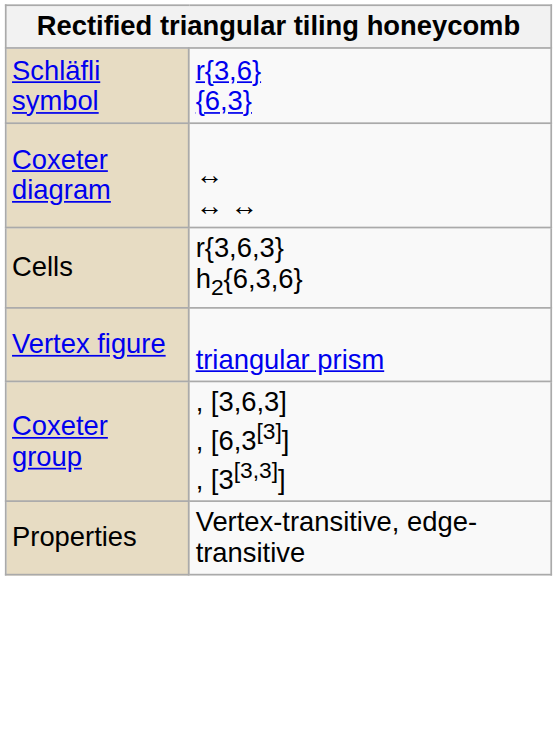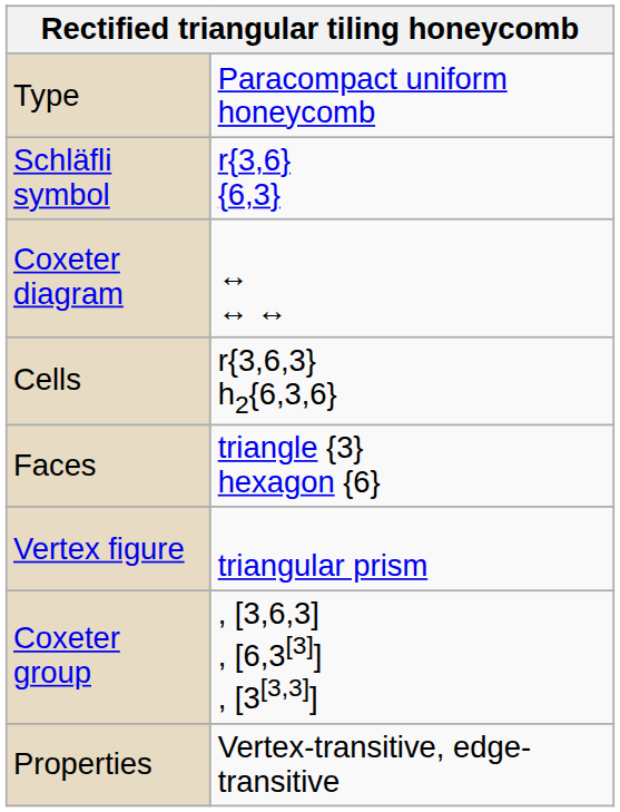+ row: Type | Paracompact uniform honeycomb
+ row: Faces | triangle {3} hexagon {6}
